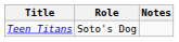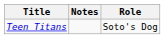columns swapped: Role <-> Notes
